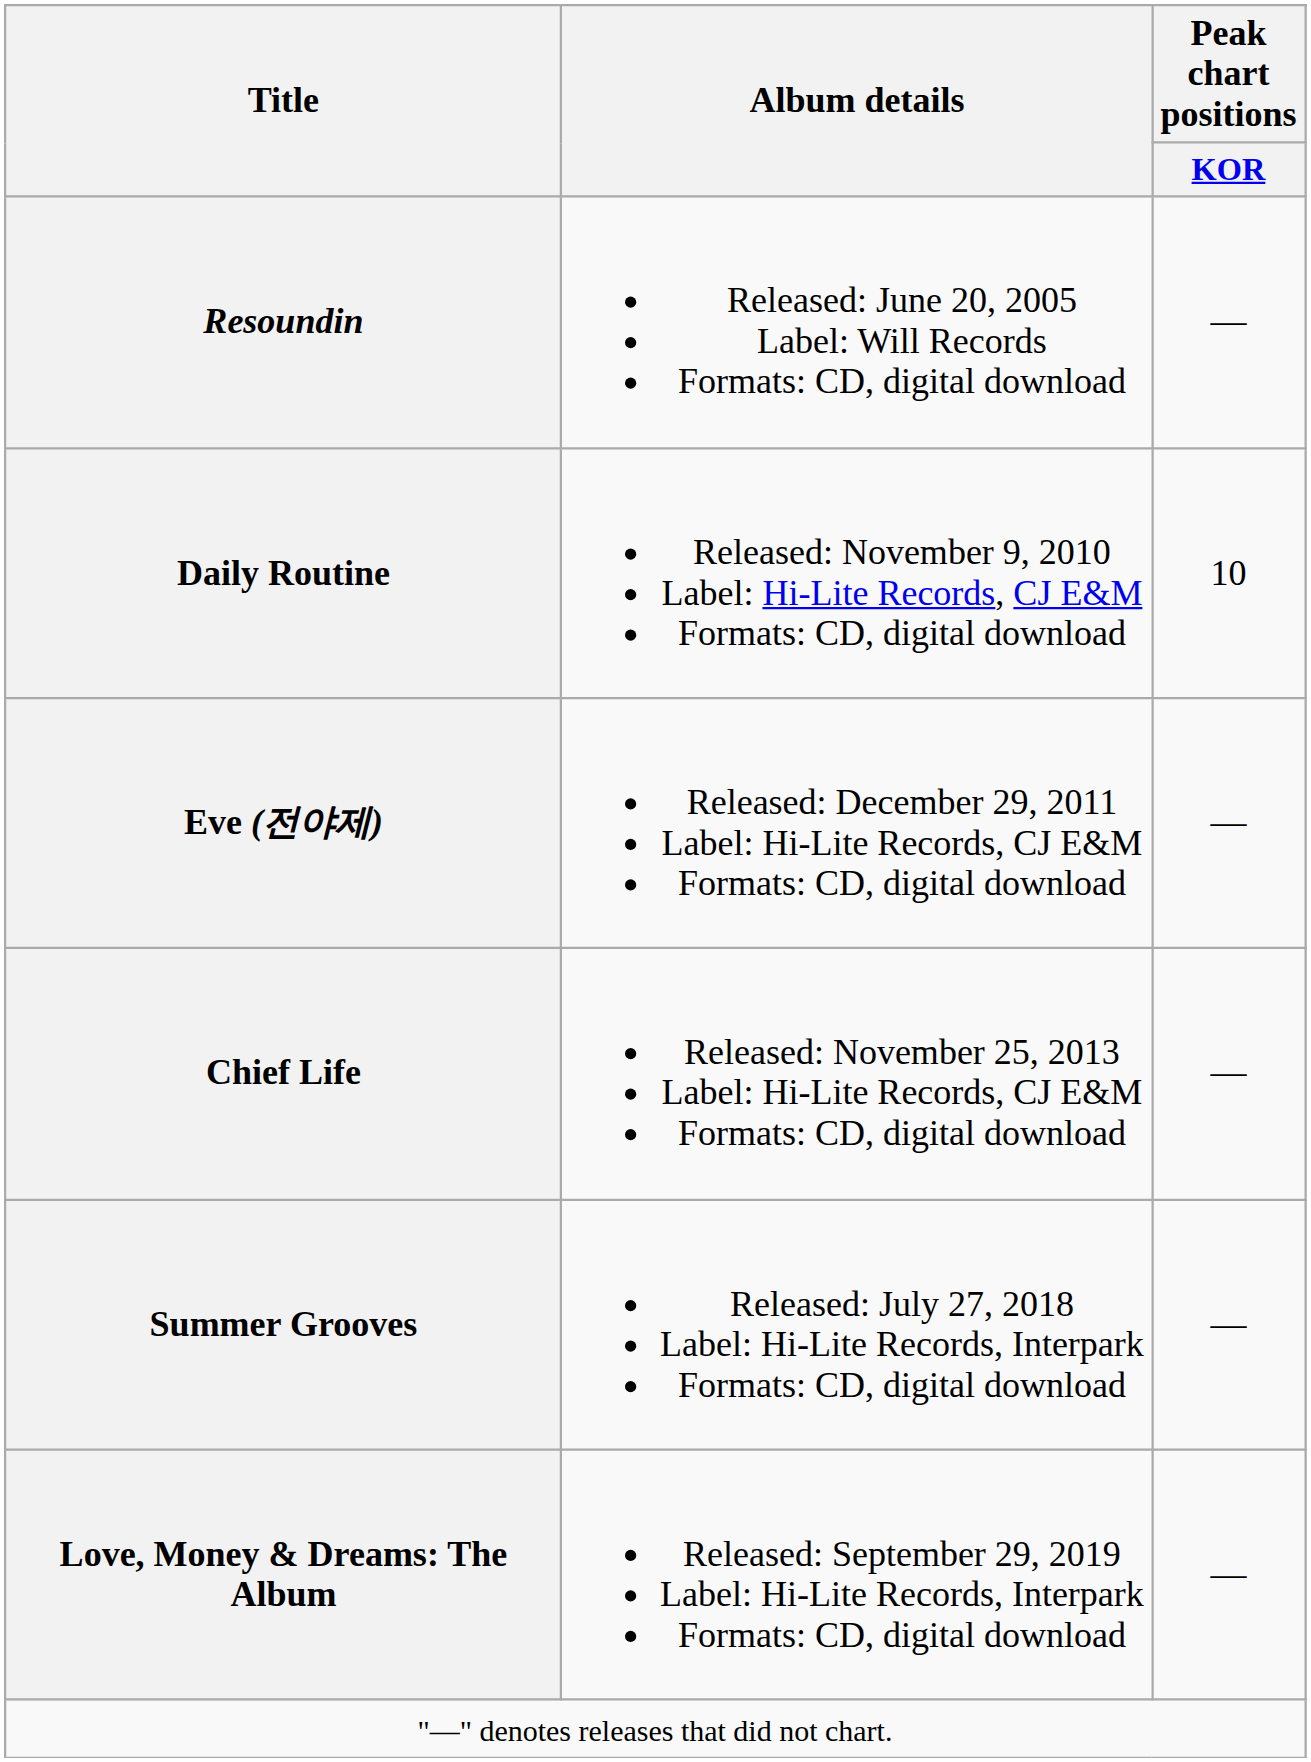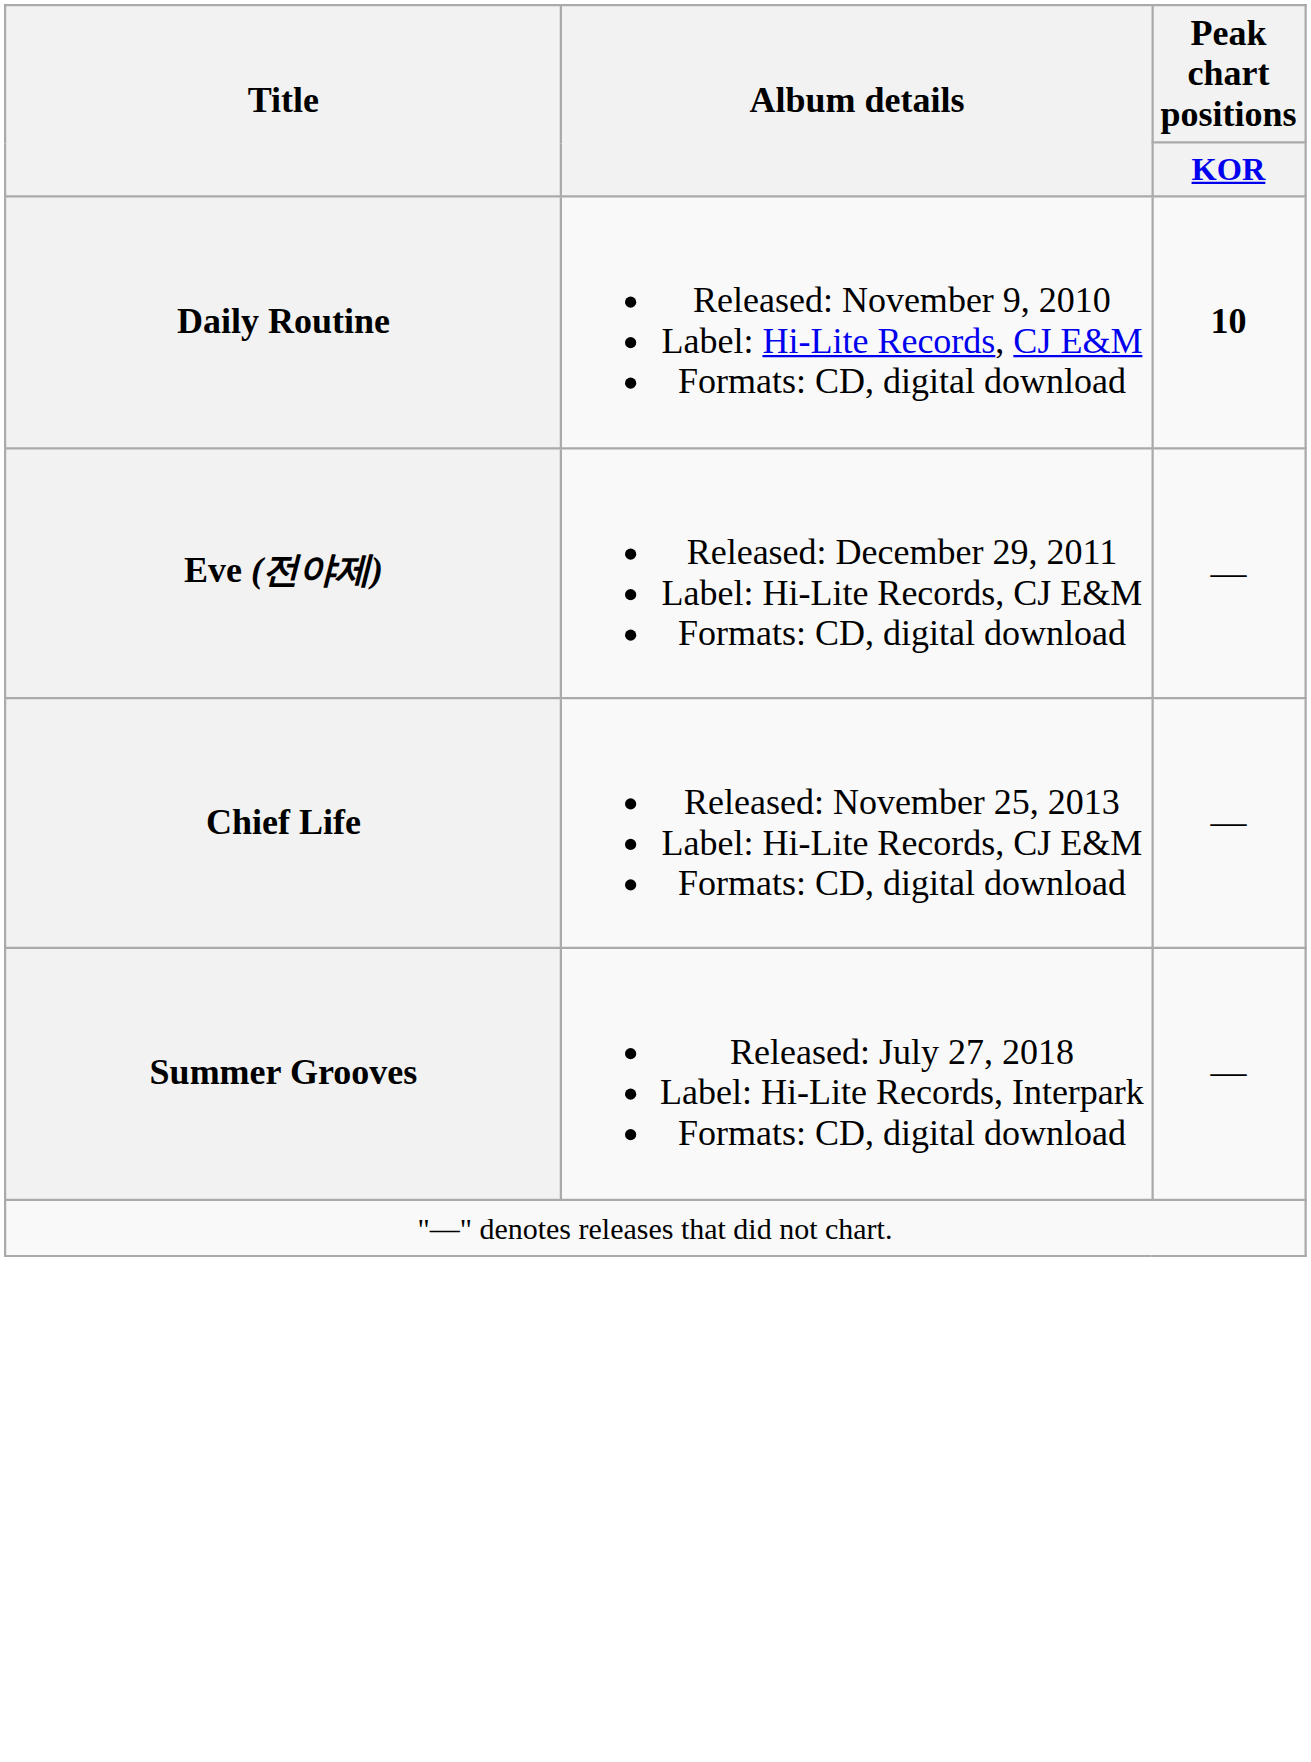- row: Resoundin | Released: June 20, 2005 Label: Will Records Formats: CD, digital download | —
Daily Routine | Peak chart positions / KOR: normal -> bold
- row: Love, Money & Dreams: The Album | Released: September 29, 2019 Label: Hi-Lite Records, Interpark Formats: CD, digital download | —
